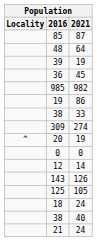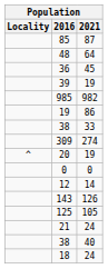rows swapped: 39 <-> 36
rows swapped: 18 <-> 21
